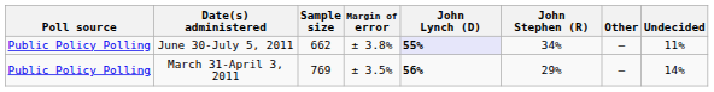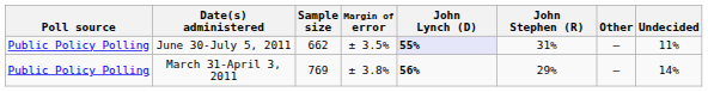June 30-July 5, 2011 | Margin of error: ± 3.8% -> ± 3.5%
June 30-July 5, 2011 | John Stephen (R): 34% -> 31%
March 31-April 3, 2011 | Margin of error: ± 3.5% -> ± 3.8%
